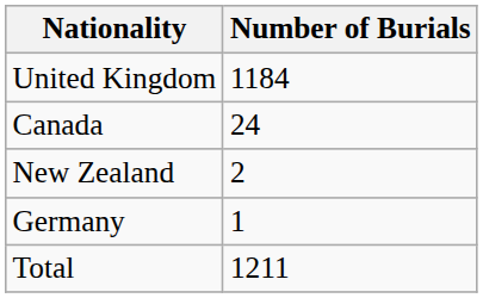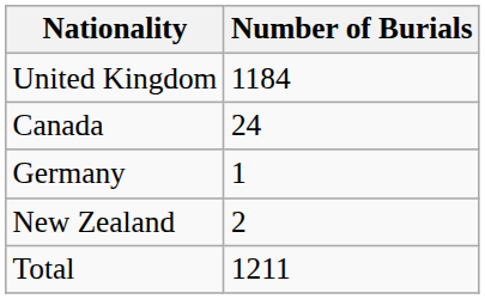rows swapped: New Zealand <-> Germany
